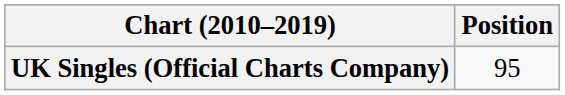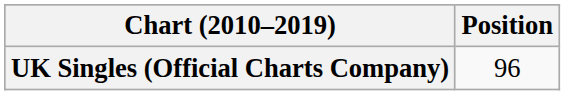UK Singles (Official Charts Company) | Position: 95 -> 96
